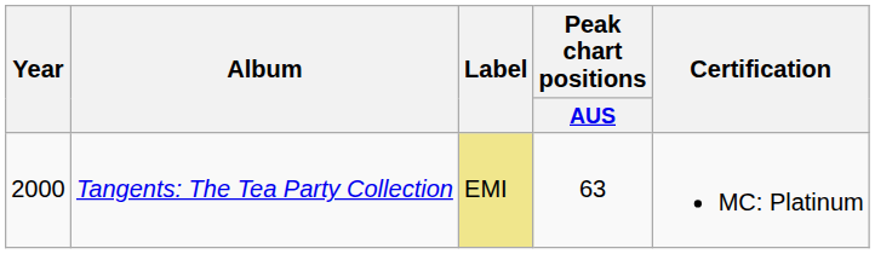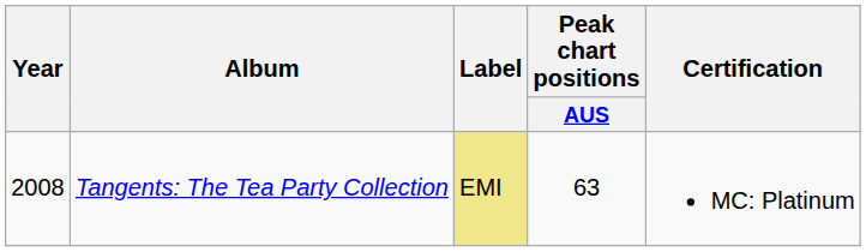Tangents: The Tea Party Collection | Year: 2000 -> 2008
